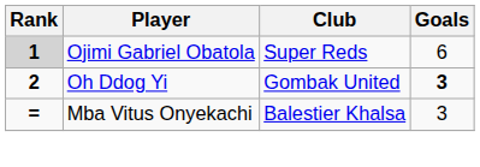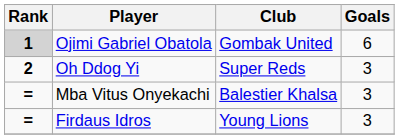Ojimi Gabriel Obatola | Club: Super Reds -> Gombak United
Oh Ddog Yi | Club: Gombak United -> Super Reds
Oh Ddog Yi | Goals: bold -> normal
+ row: = | Firdaus Idros | Young Lions | 3
